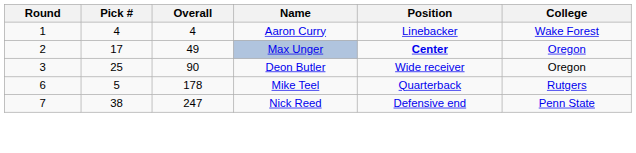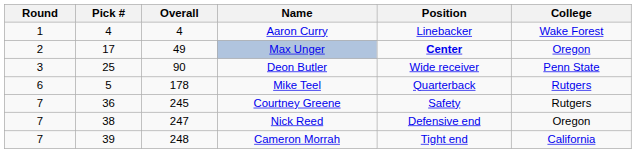Deon Butler | College: Oregon -> Penn State
+ row: 7 | 36 | 245 | Courtney Greene | Safety | Rutgers
Nick Reed | College: Penn State -> Oregon
+ row: 7 | 39 | 248 | Cameron Morrah | Tight end | California
